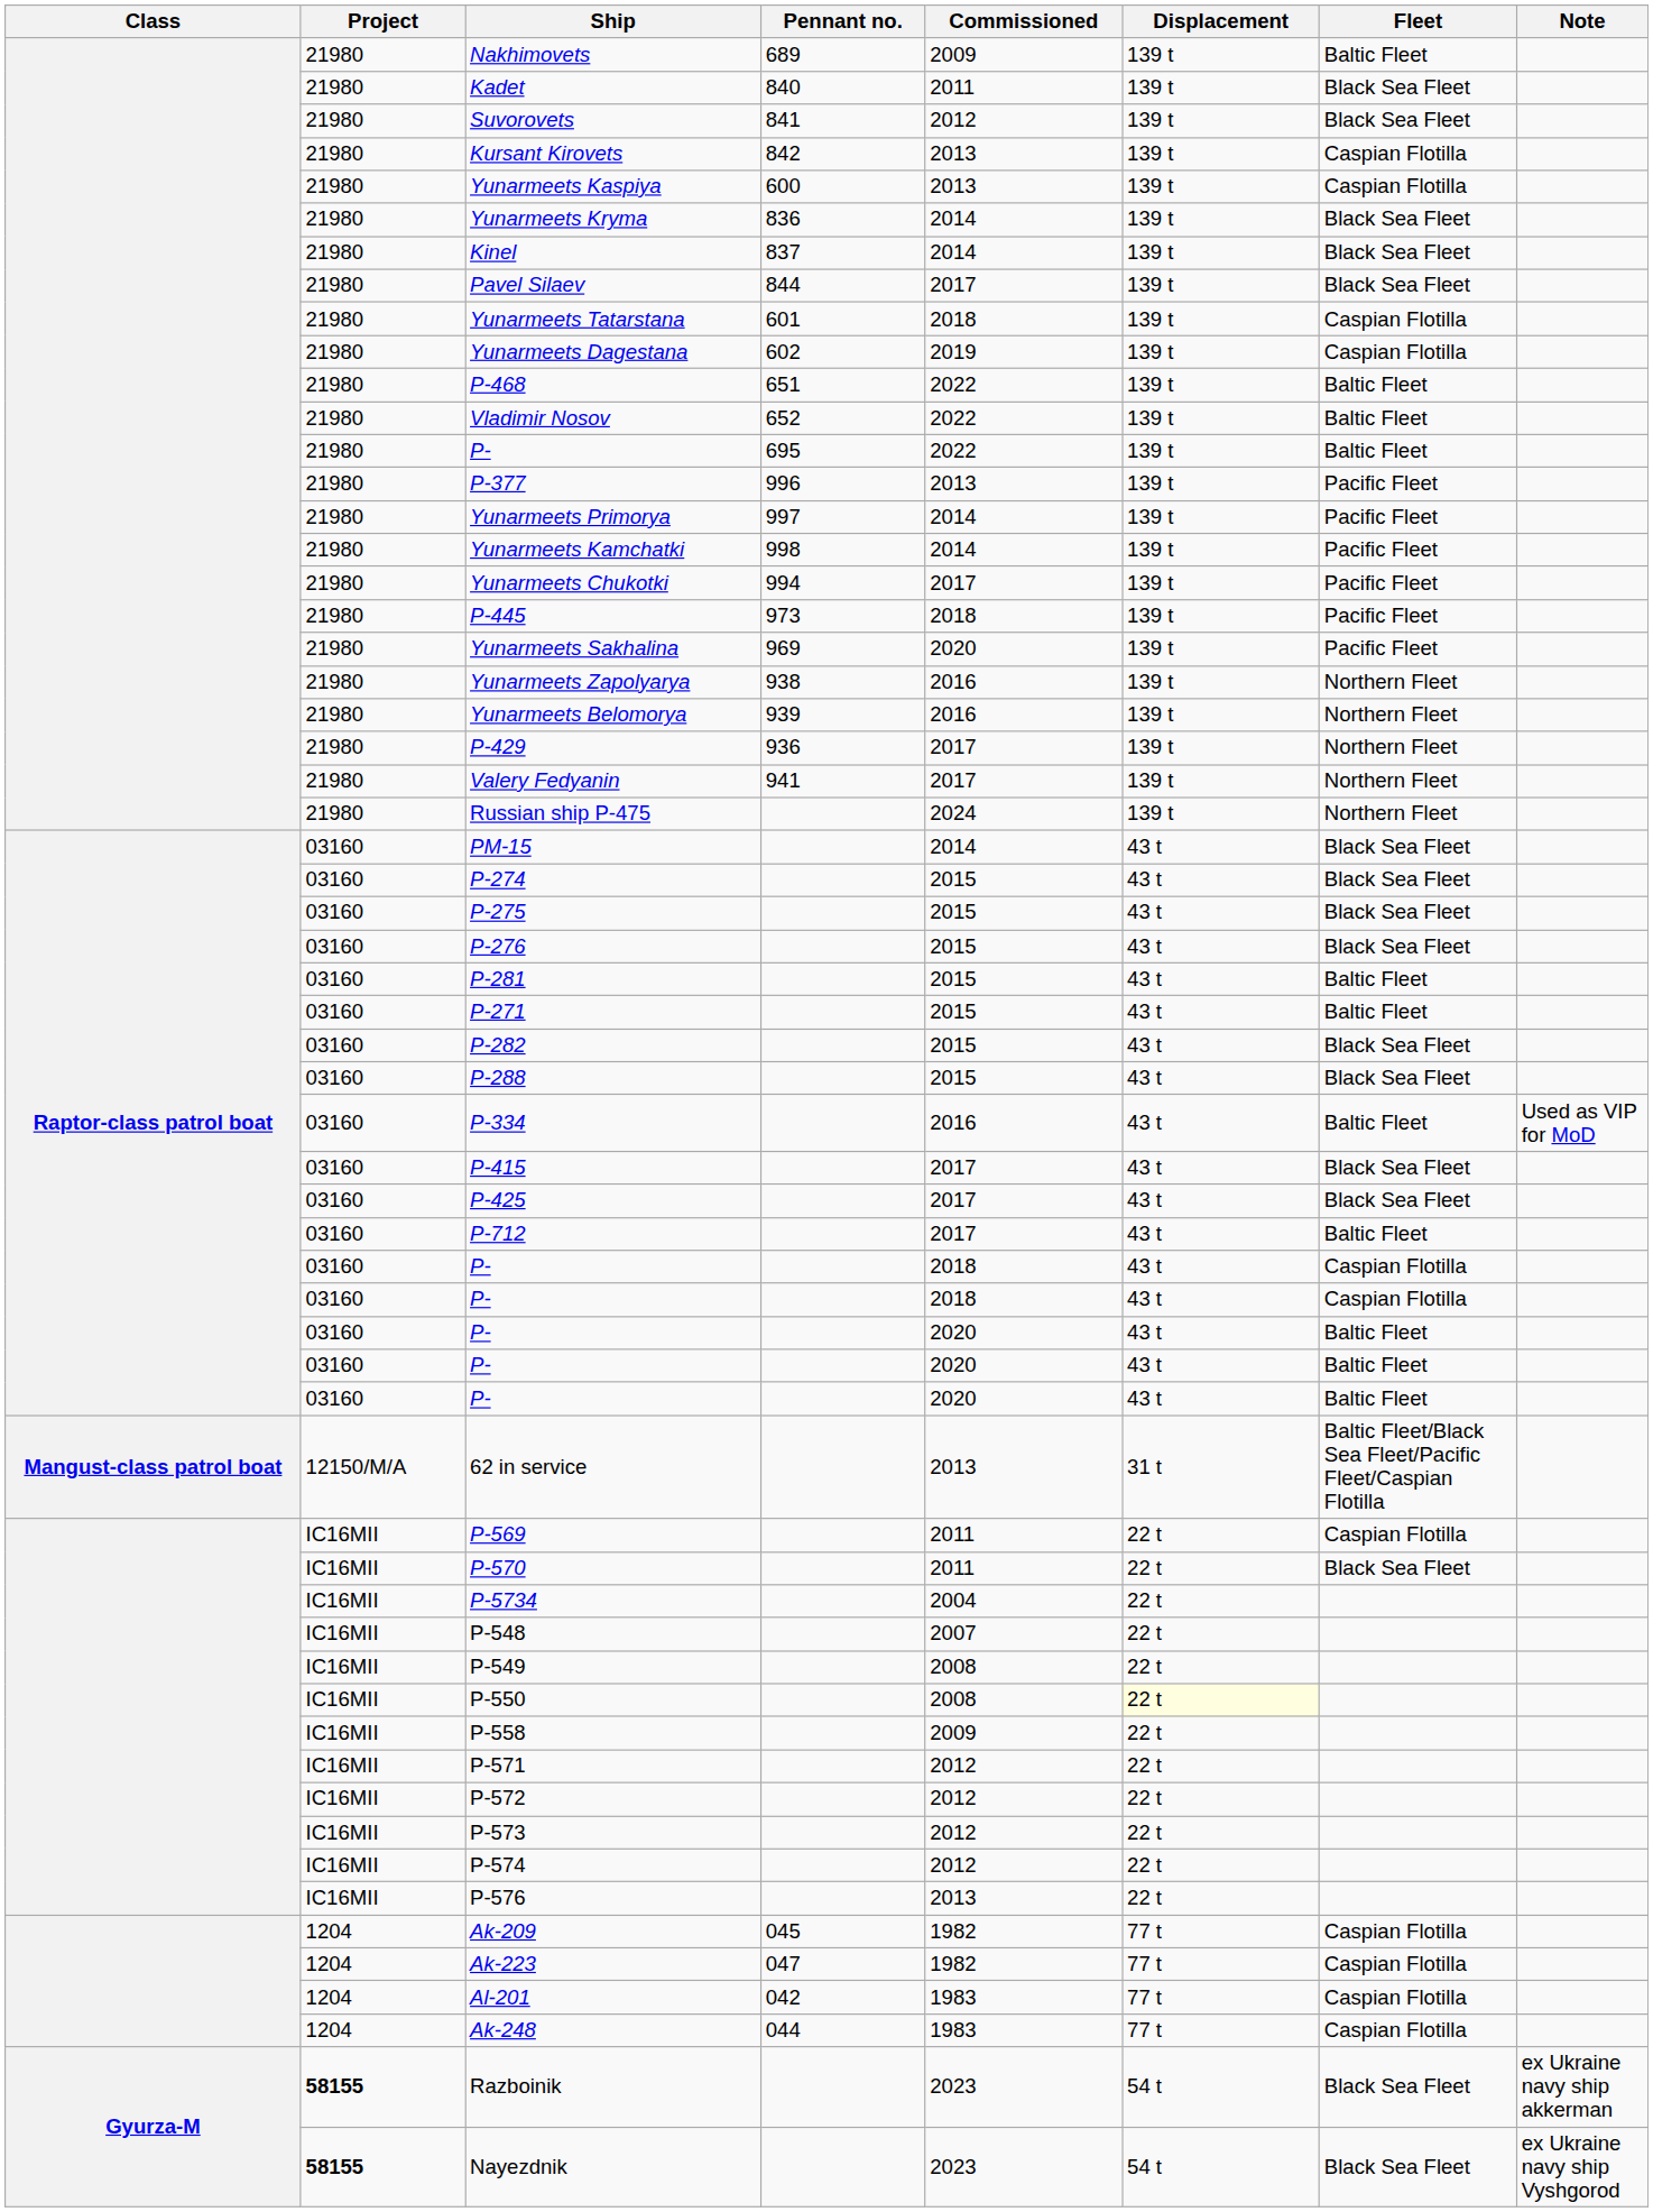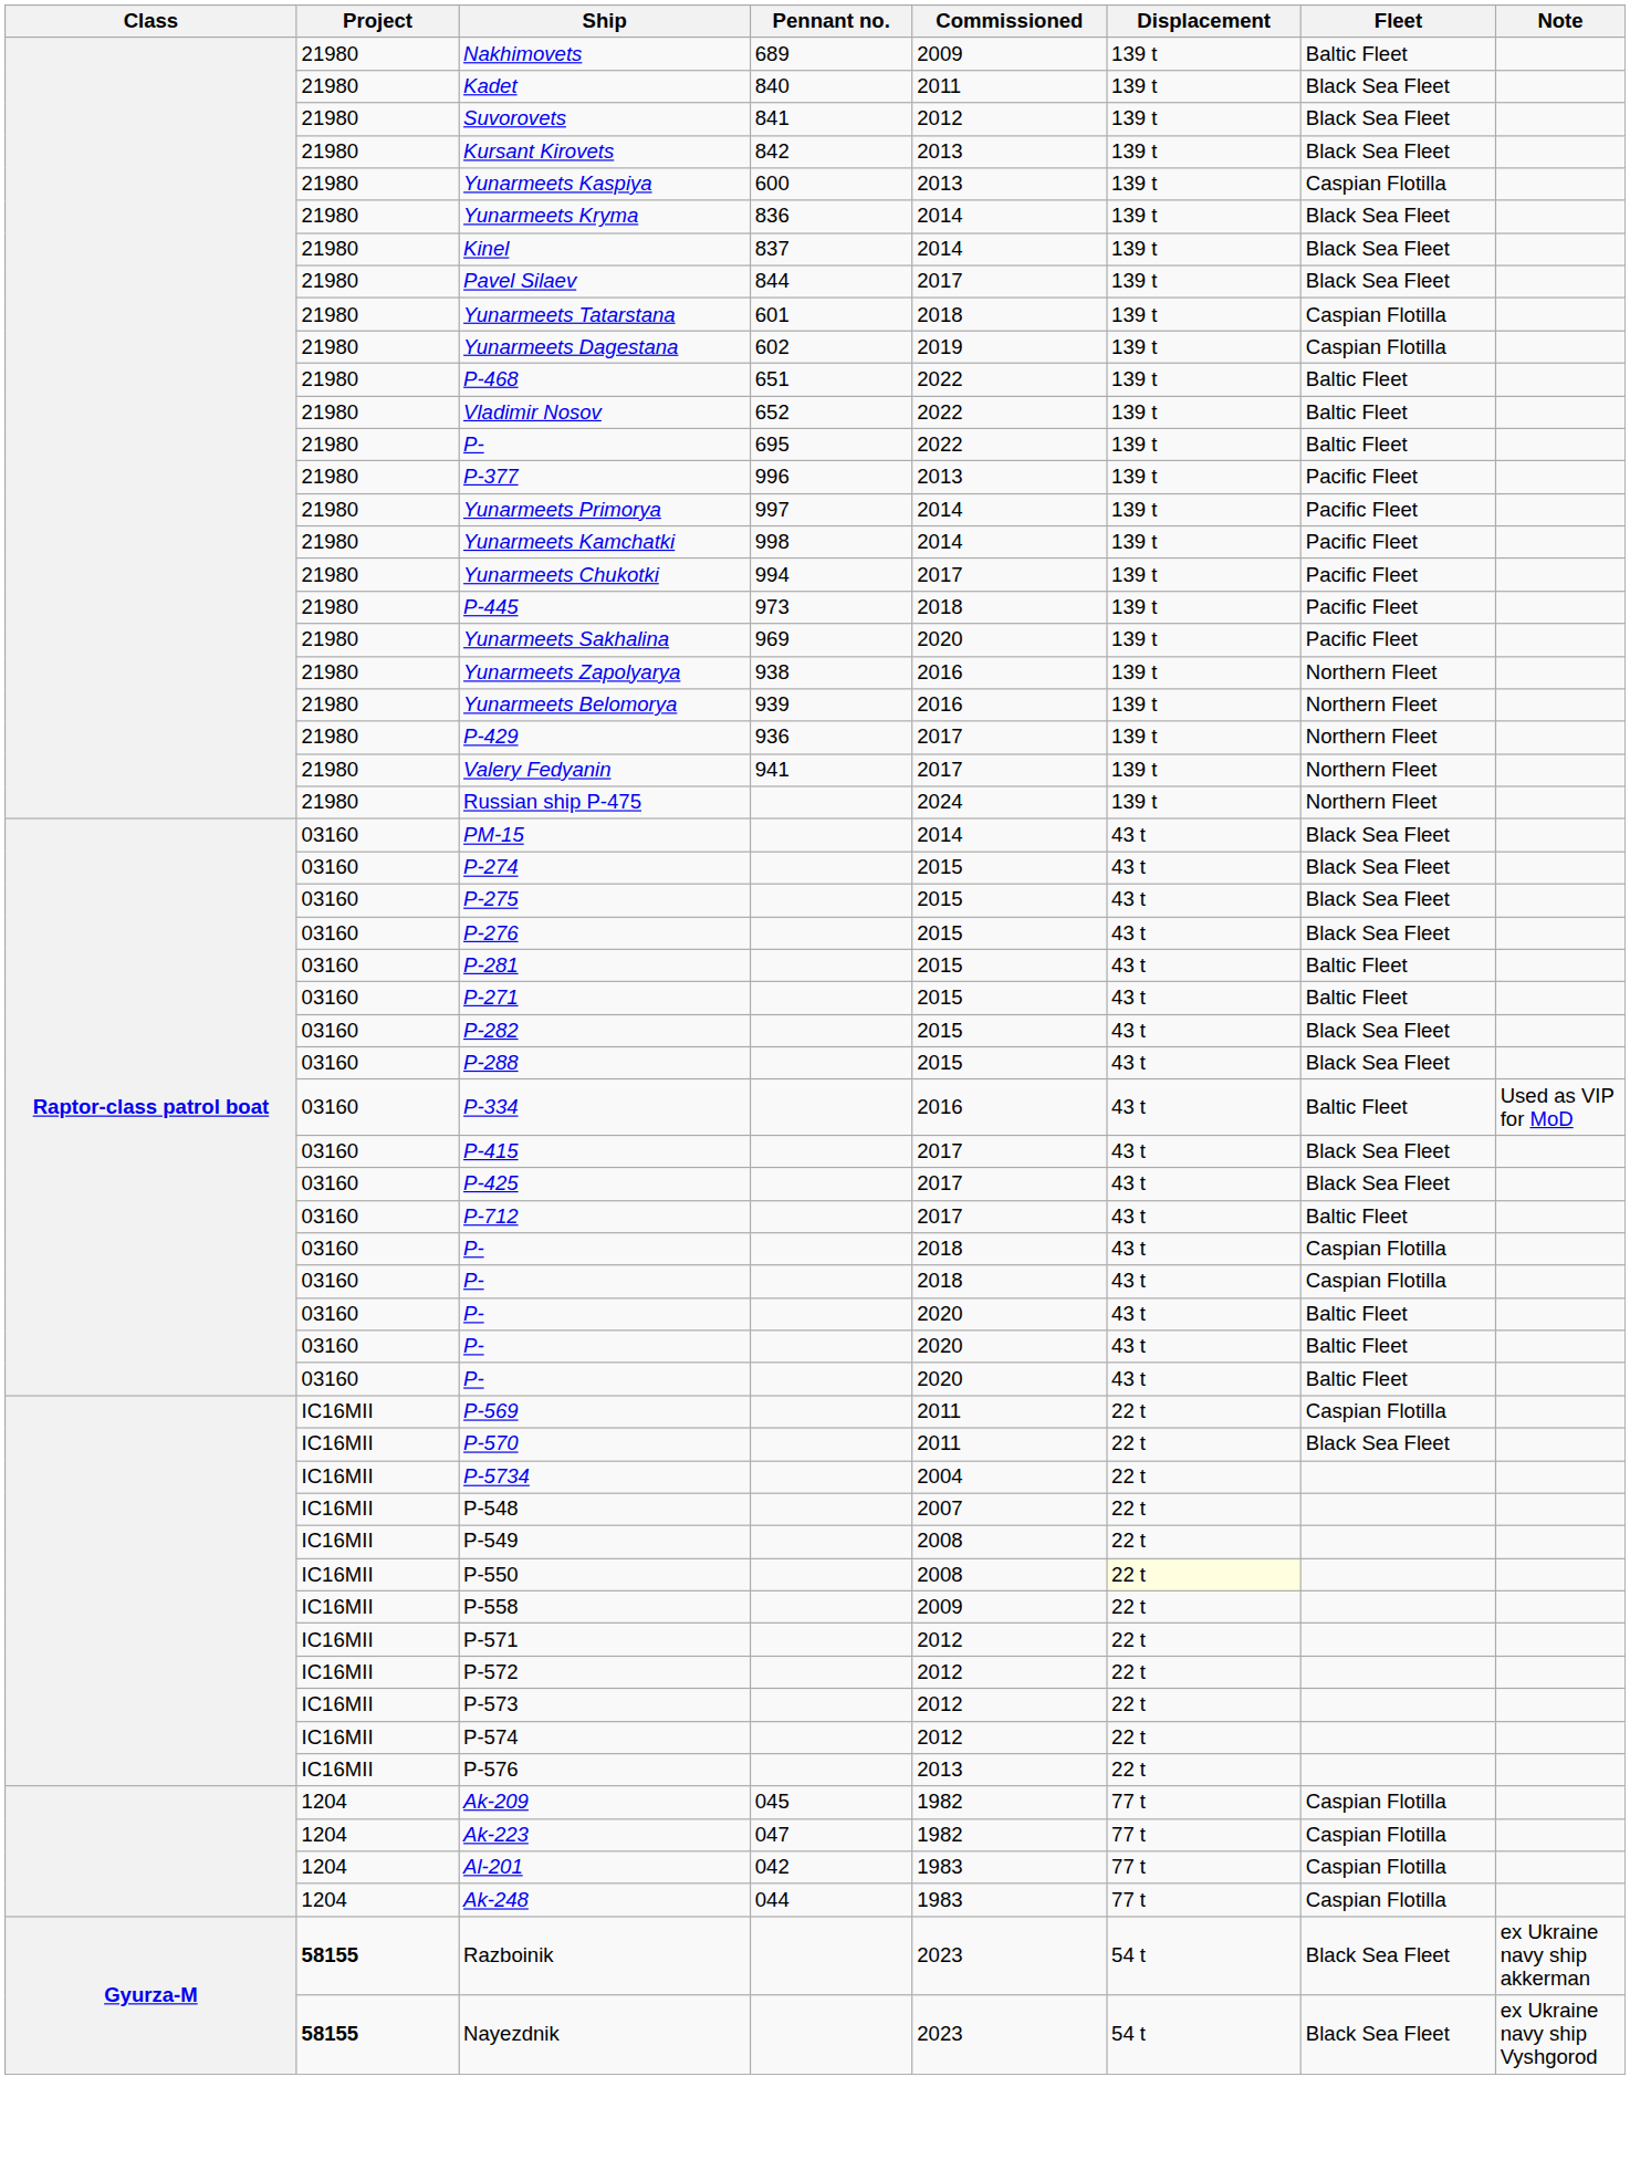Kursant Kirovets | Fleet: Caspian Flotilla -> Black Sea Fleet
- row: Mangust-class patrol boat | 12150/M/A | 62 in service | 2013 | 31 t | Baltic Fleet/Black Sea Fleet/Pacific Fleet/Caspian Flotilla
